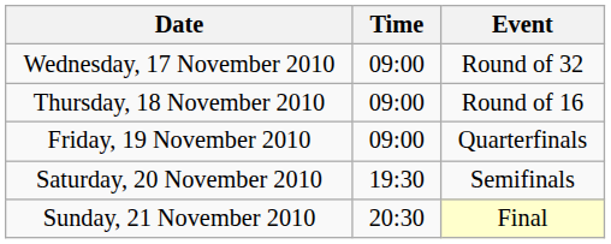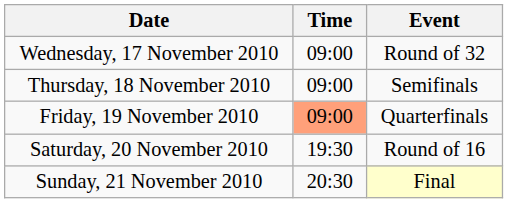Thursday, 18 November 2010 | Event: Round of 16 -> Semifinals
Friday, 19 November 2010 | Time: no background -> lightsalmon background
Saturday, 20 November 2010 | Event: Semifinals -> Round of 16
